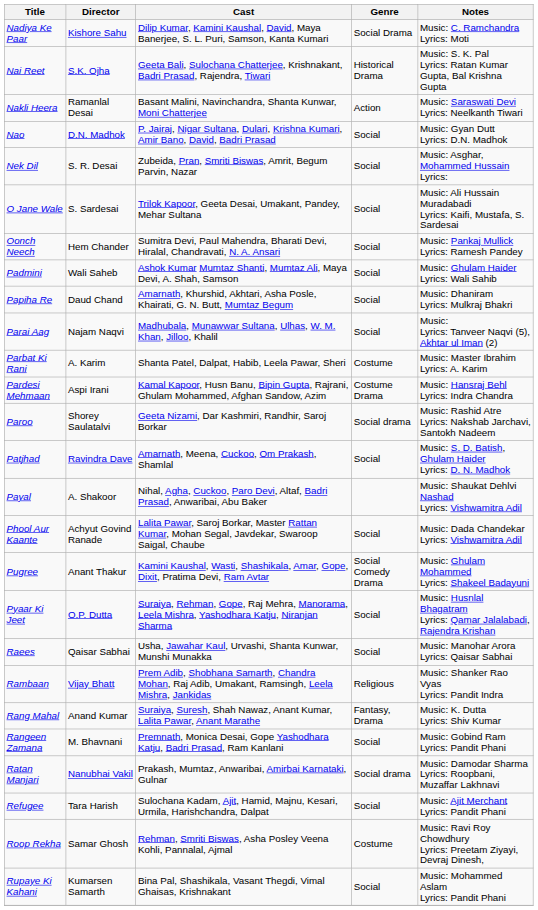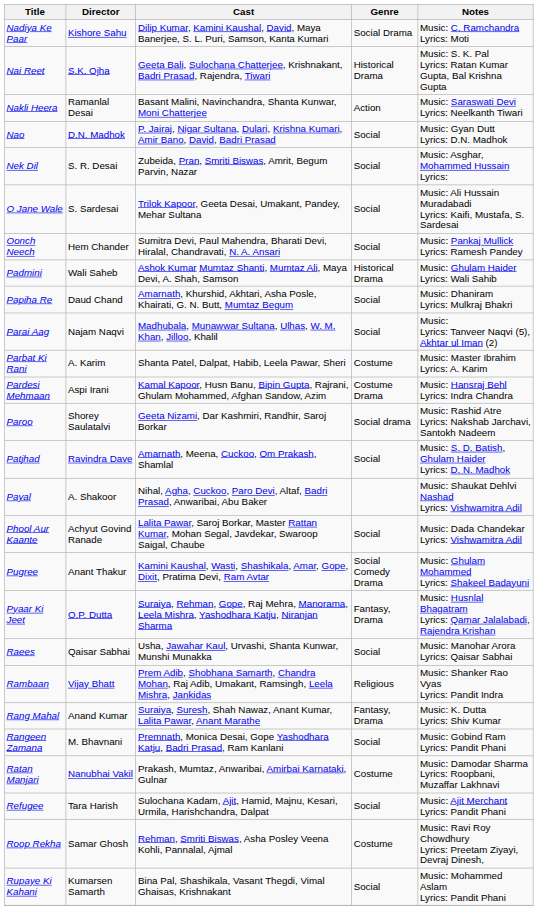Padmini | Genre: Social -> Historical Drama
Pyaar Ki Jeet | Genre: Social -> Fantasy, Drama
Ratan Manjari | Genre: Social drama -> Costume
